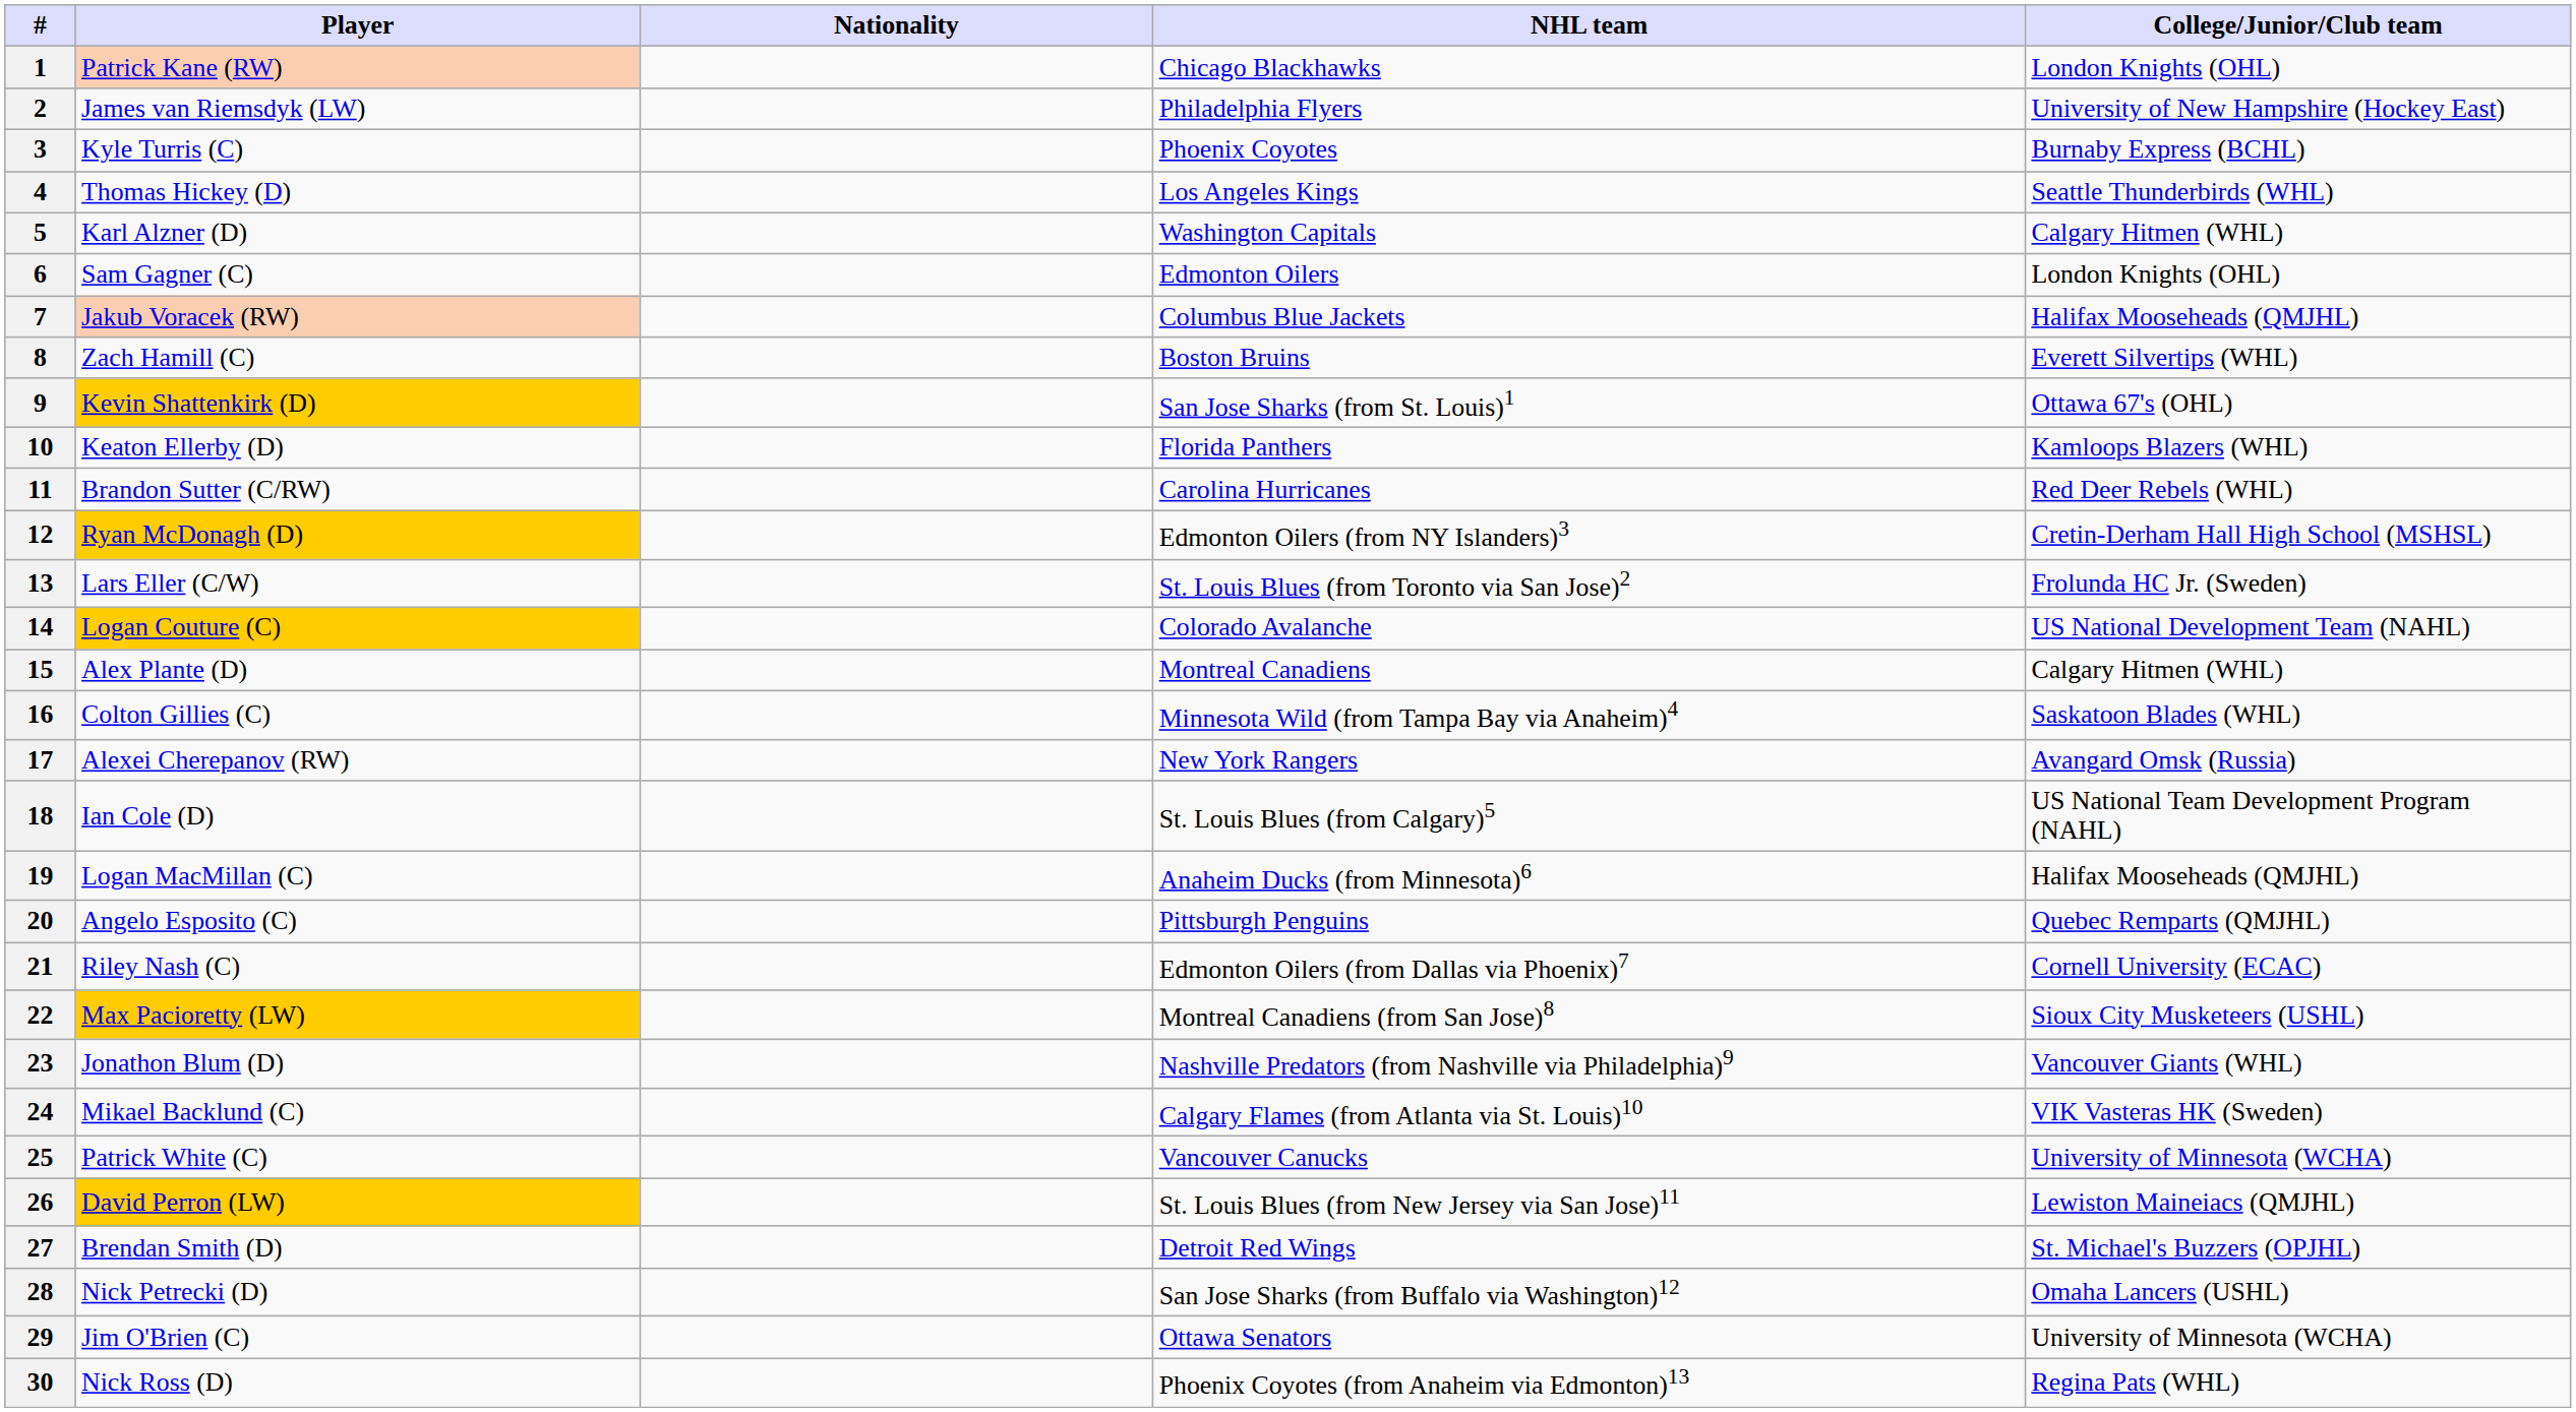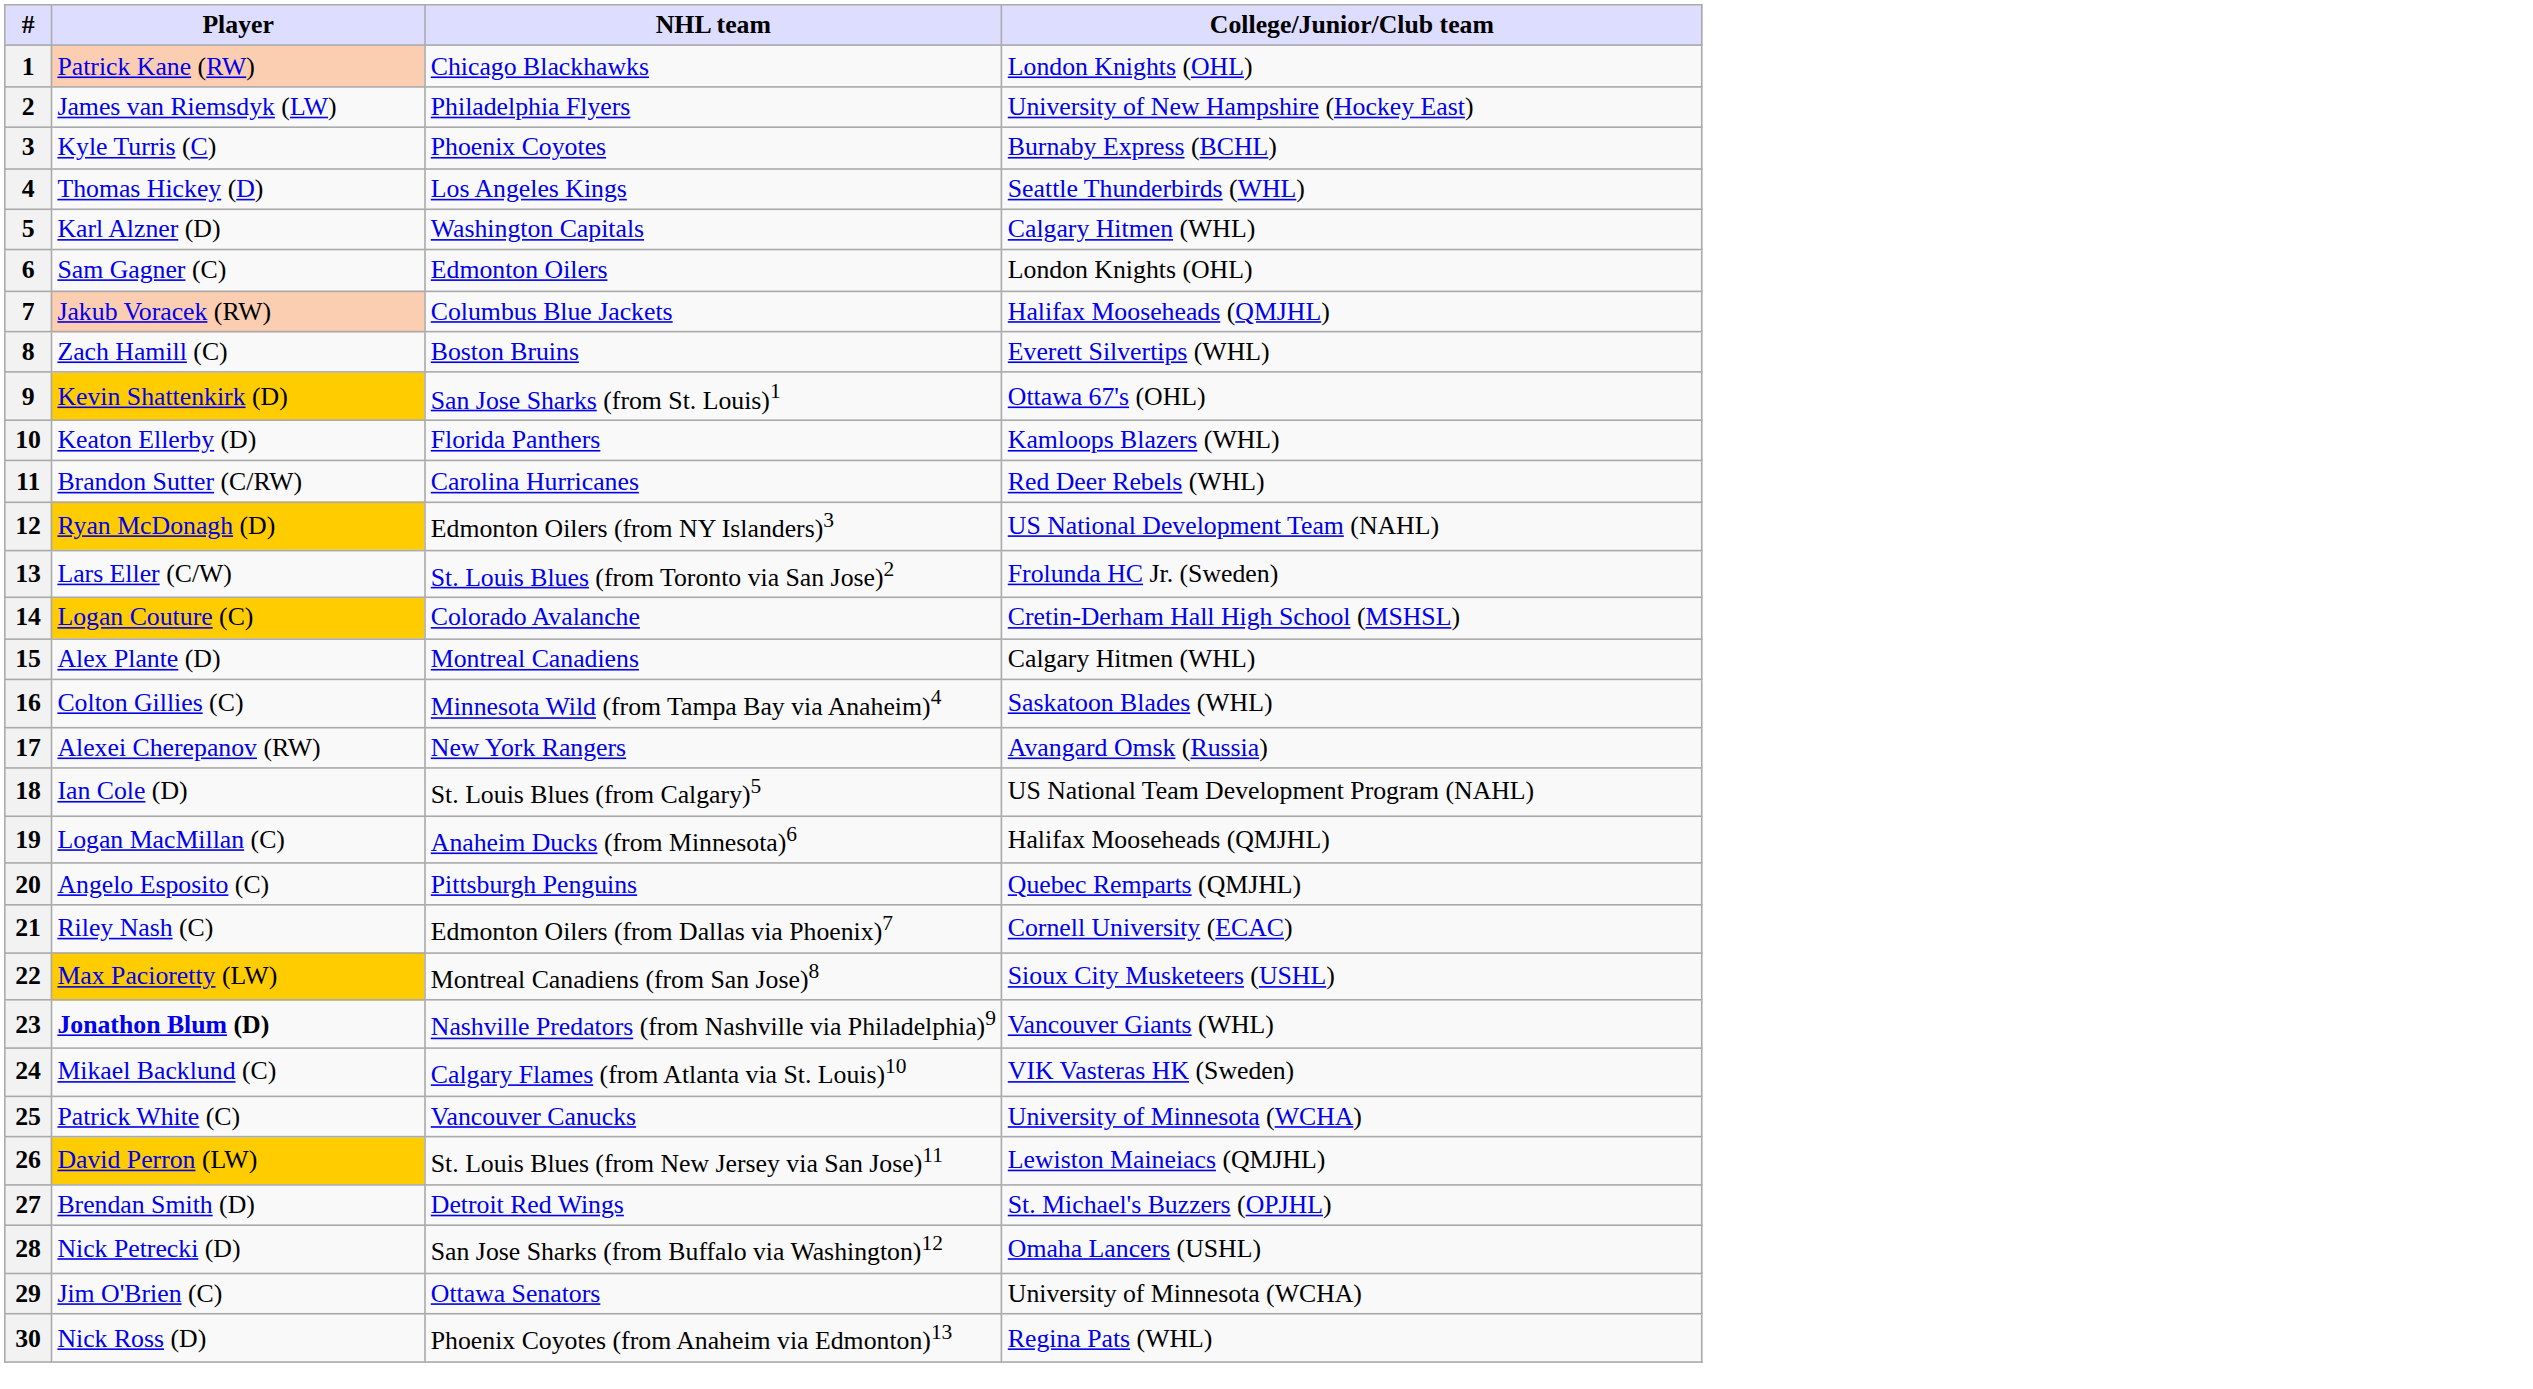- column: Nationality
12 | College/Junior/Club team: Cretin-Derham Hall High School (MSHSL) -> US National Development Team (NAHL)
14 | College/Junior/Club team: US National Development Team (NAHL) -> Cretin-Derham Hall High School (MSHSL)
23 | Player: normal -> bold
